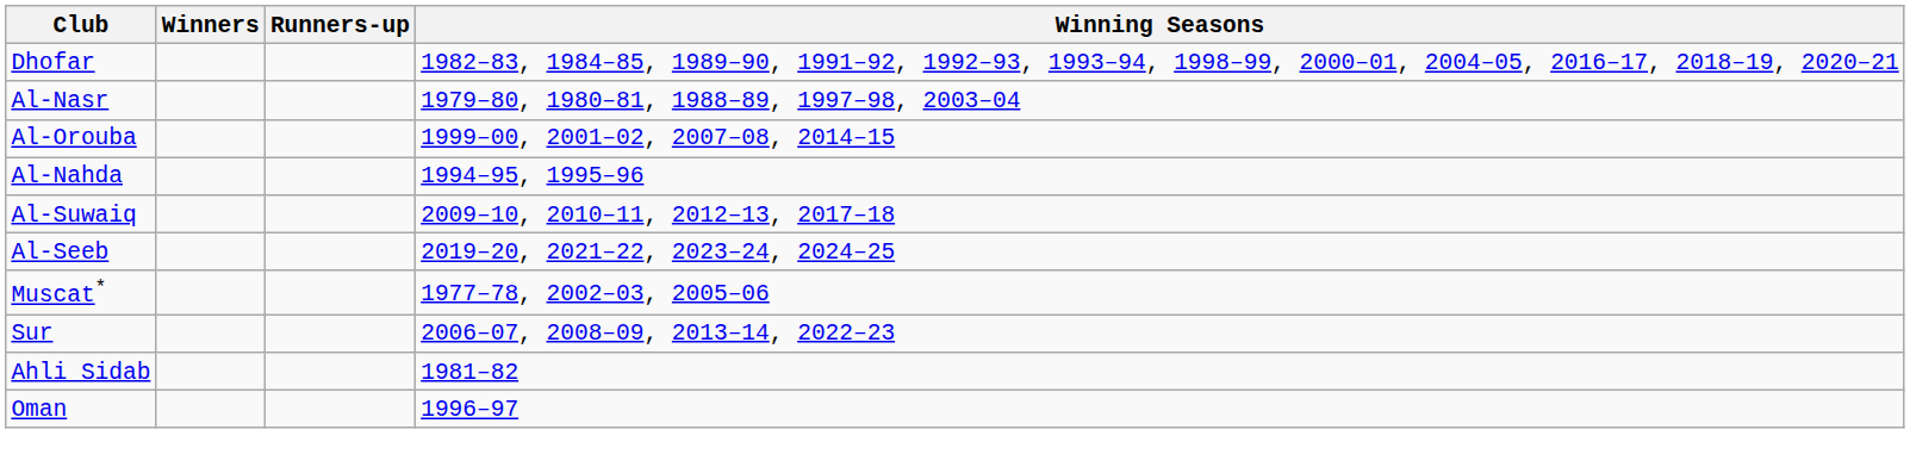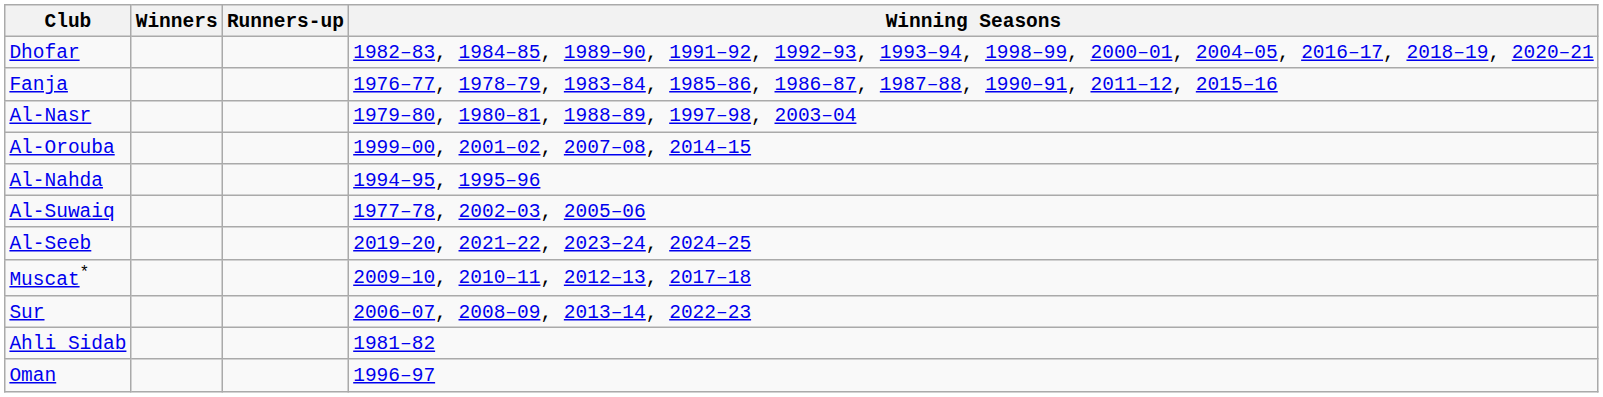+ row: Fanja | 1976–77, 1978–79, 1983–84, 1985–86, 1986–87, 1987–88, 1990–91, 2011–12, 2015–16
Al-Suwaiq | Winning Seasons: 2009–10, 2010–11, 2012–13, 2017–18 -> 1977–78, 2002–03, 2005–06
Muscat* | Winning Seasons: 1977–78, 2002–03, 2005–06 -> 2009–10, 2010–11, 2012–13, 2017–18
